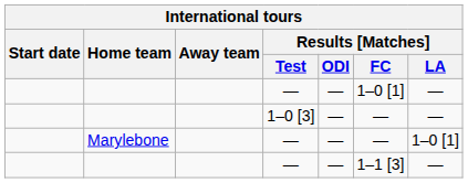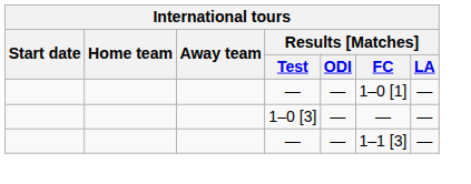- row: Marylebone | — | — | — | 1–0 [1]
